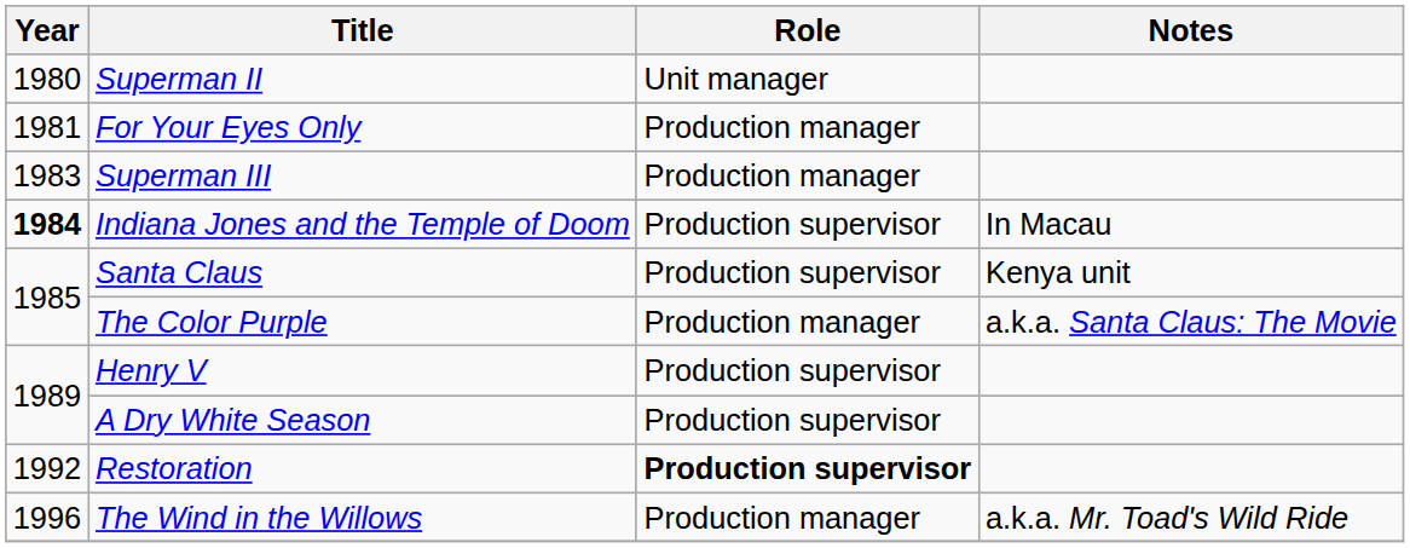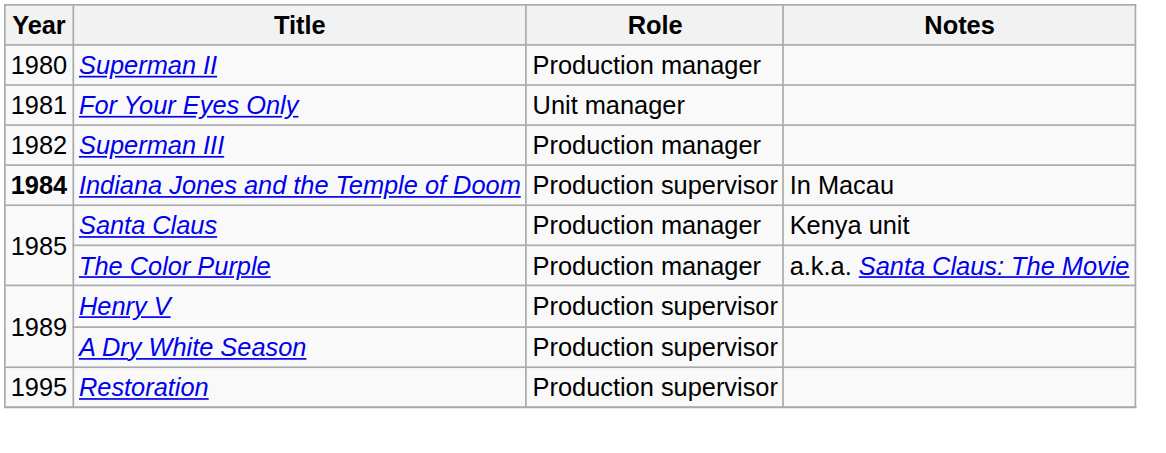Superman II | Role: Unit manager -> Production manager
For Your Eyes Only | Role: Production manager -> Unit manager
Superman III | Year: 1983 -> 1982
Santa Claus | Role: Production supervisor -> Production manager
Restoration | Year: 1992 -> 1995
Restoration | Role: bold -> normal
- row: 1996 | The Wind in the Willows | Production manager | a.k.a. Mr. Toad's Wild Ride
